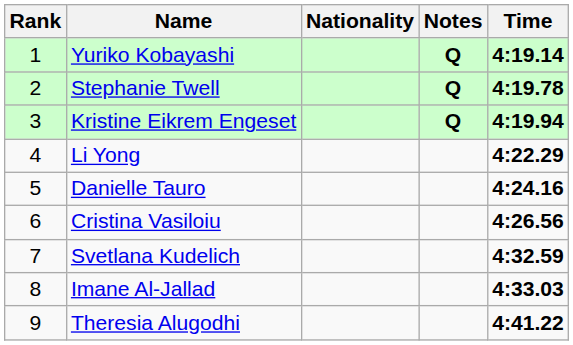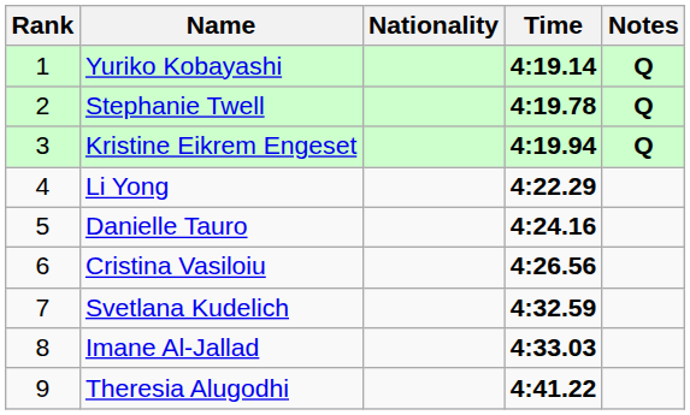columns swapped: Time <-> Notes
